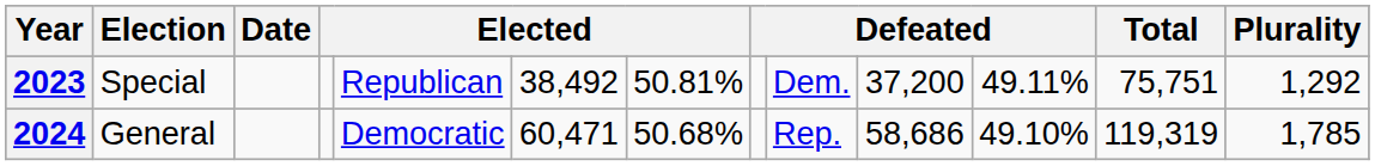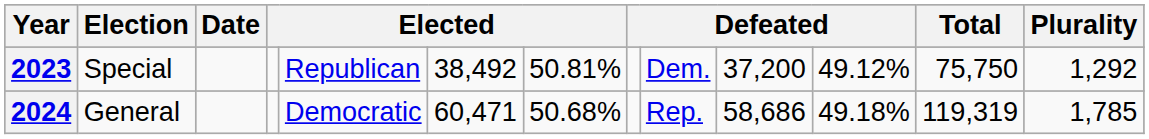2023 | column 11: 49.11% -> 49.12%
2023 | Total: 75,751 -> 75,750
2024 | column 11: 49.10% -> 49.18%
